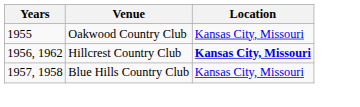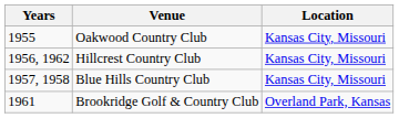Hillcrest Country Club | Location: bold -> normal
+ row: 1961 | Brookridge Golf & Country Club | Overland Park, Kansas
